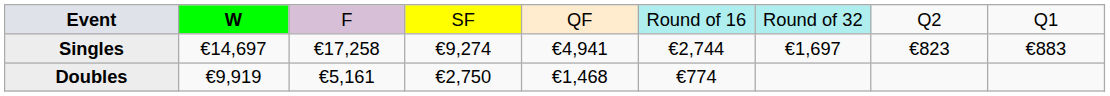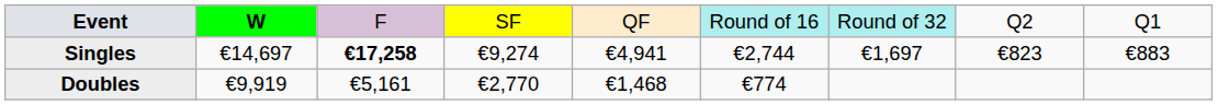Singles | column 3: normal -> bold
Doubles | column 4: €2,750 -> €2,770
